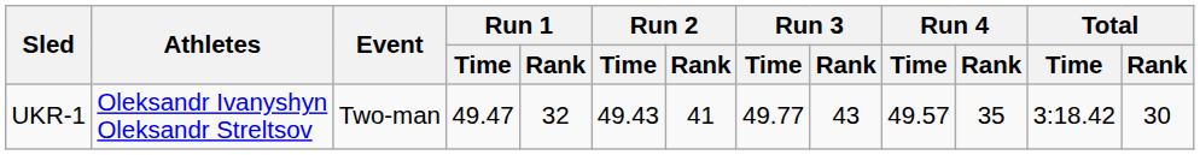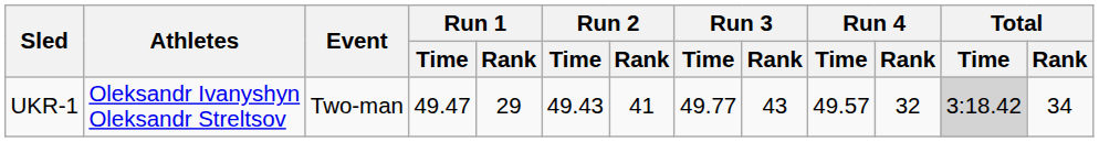UKR-1 | Run 1 / Rank: 32 -> 29
UKR-1 | Run 4 / Rank: 35 -> 32
UKR-1 | Total / Time: no background -> lightgrey background
UKR-1 | Total / Rank: 30 -> 34
